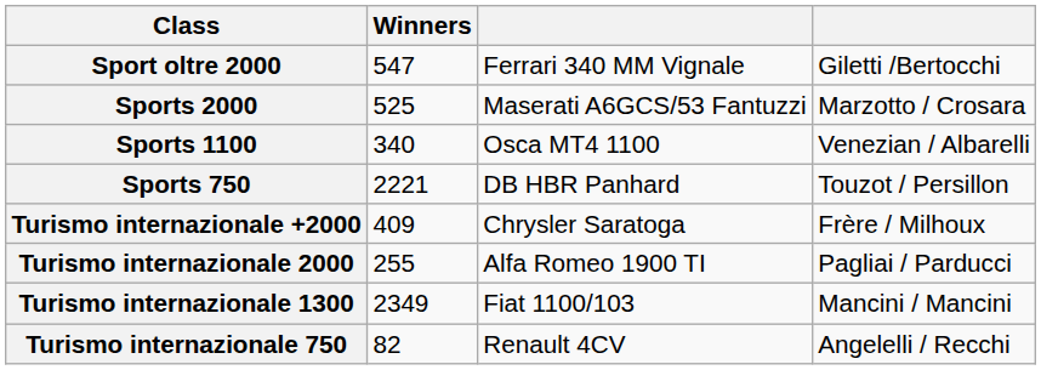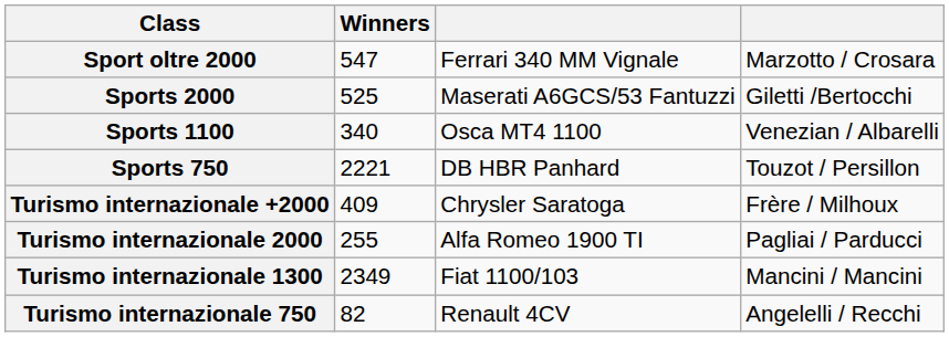Sport oltre 2000 | column 4: Giletti /Bertocchi -> Marzotto / Crosara
Sports 2000 | column 4: Marzotto / Crosara -> Giletti /Bertocchi
